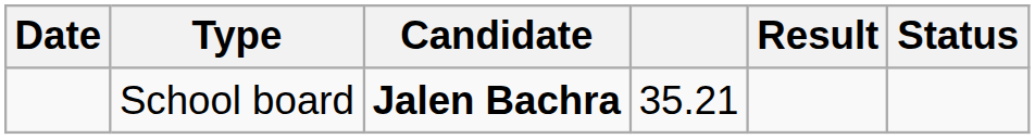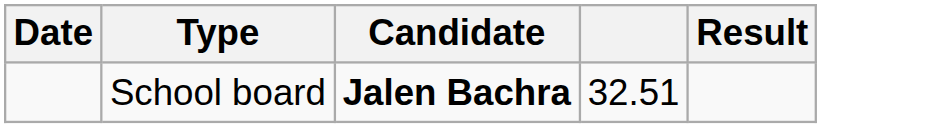- column: Status
School board | column 4: 35.21 -> 32.51
